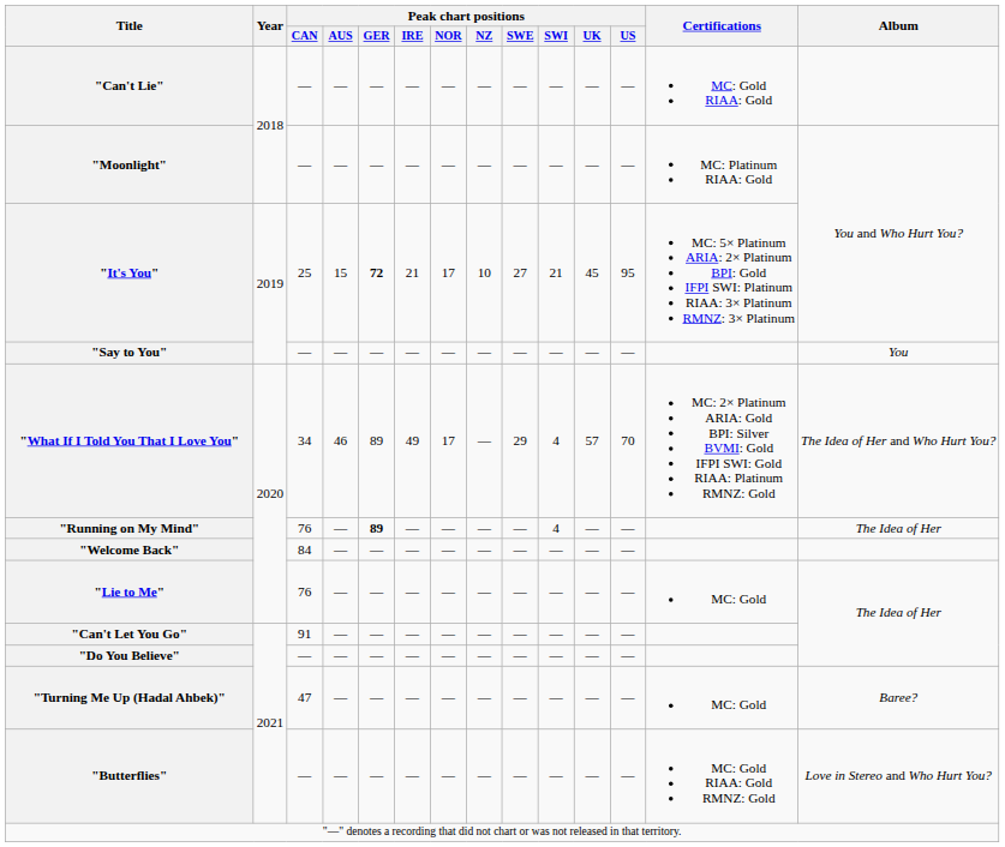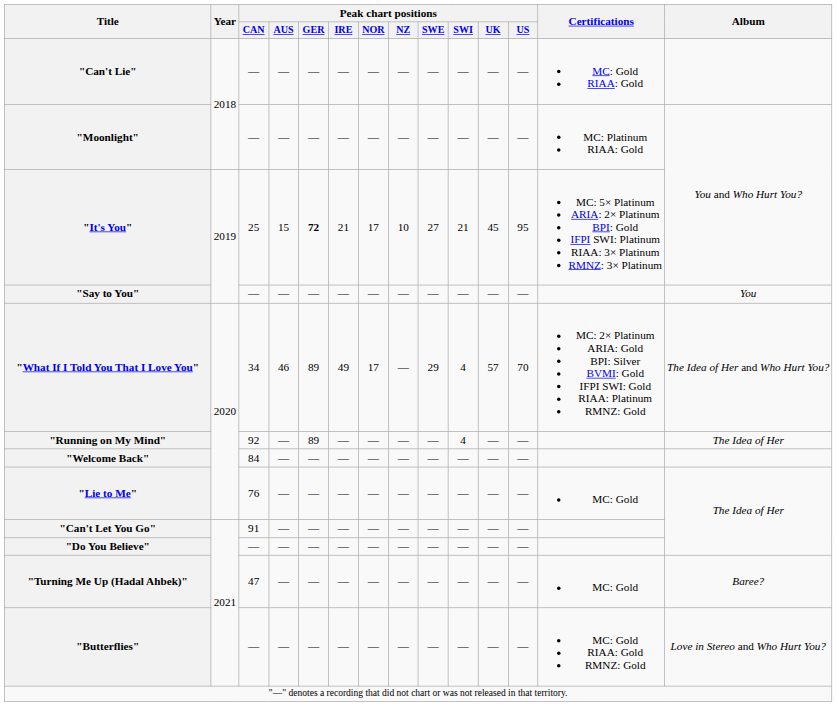"Running on My Mind" | Peak chart positions / CAN: 76 -> 92
"Running on My Mind" | Peak chart positions / GER: bold -> normal
